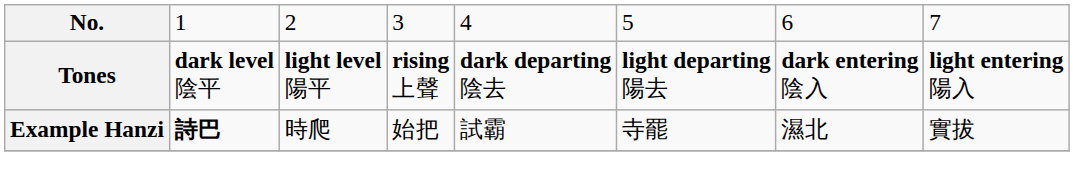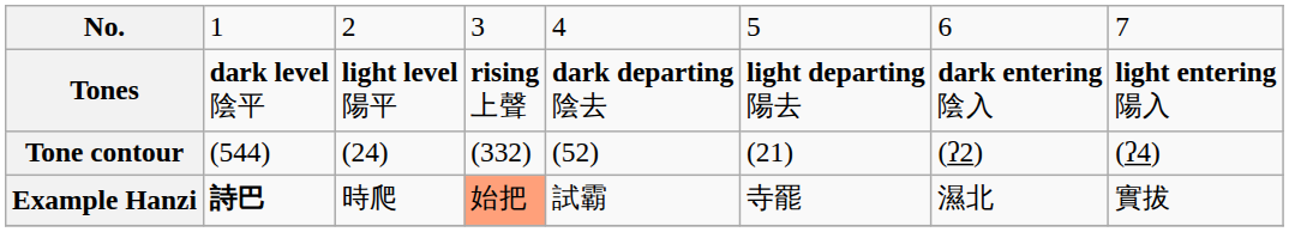+ row: Tone contour | (544) | (24) | (332) | (52) | (21) | (ʔ2) | (ʔ4)
Example Hanzi | column 4: no background -> lightsalmon background
